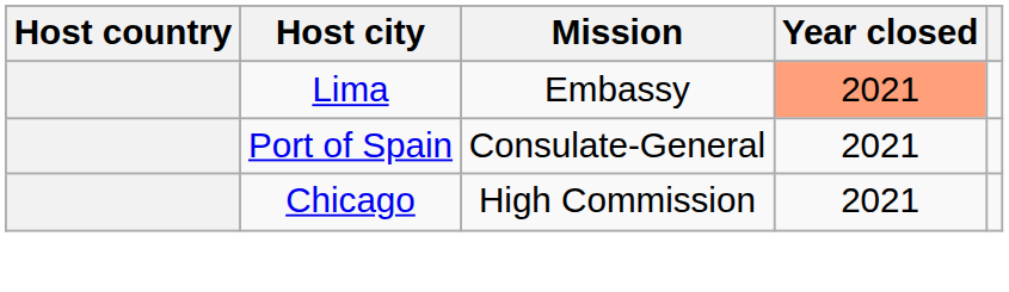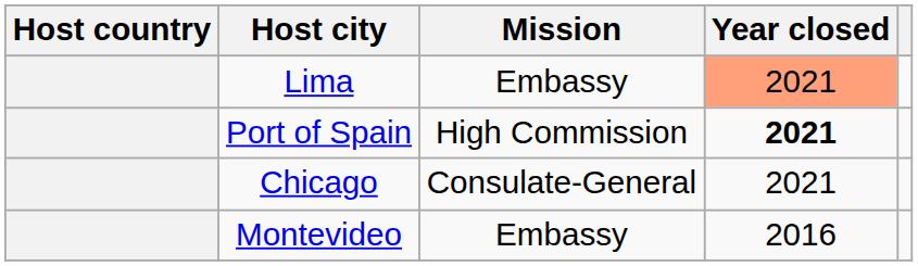Port of Spain | Mission: Consulate-General -> High Commission
Port of Spain | Year closed: normal -> bold
Chicago | Mission: High Commission -> Consulate-General
+ row: Montevideo | Embassy | 2016
